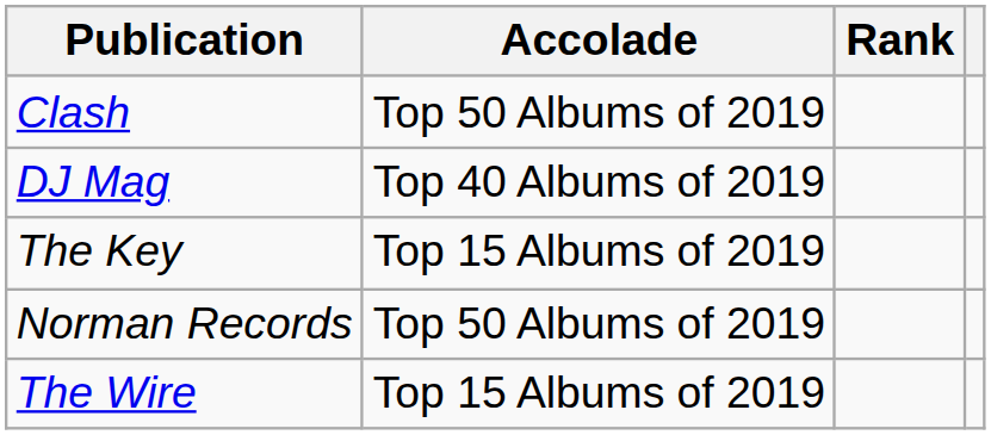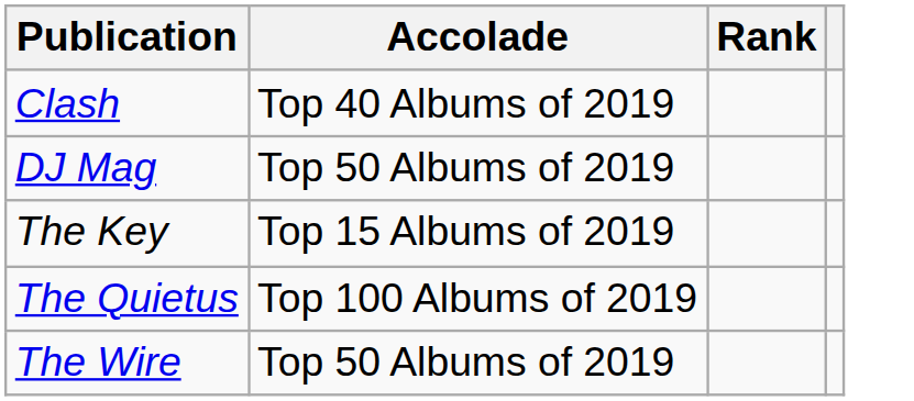Clash | Accolade: Top 50 Albums of 2019 -> Top 40 Albums of 2019
DJ Mag | Accolade: Top 40 Albums of 2019 -> Top 50 Albums of 2019
- row: Norman Records | Top 50 Albums of 2019
+ row: The Quietus | Top 100 Albums of 2019
The Wire | Accolade: Top 15 Albums of 2019 -> Top 50 Albums of 2019
